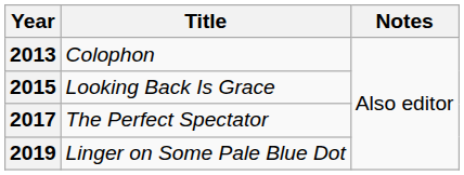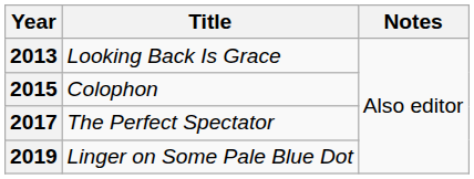2013 | Title: Colophon -> Looking Back Is Grace
2015 | Title: Looking Back Is Grace -> Colophon
